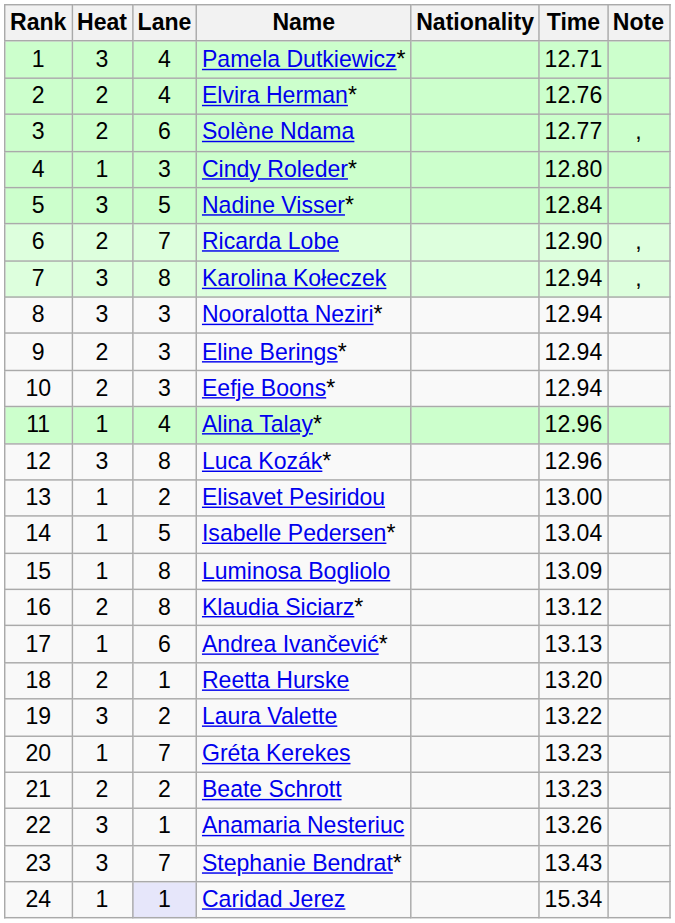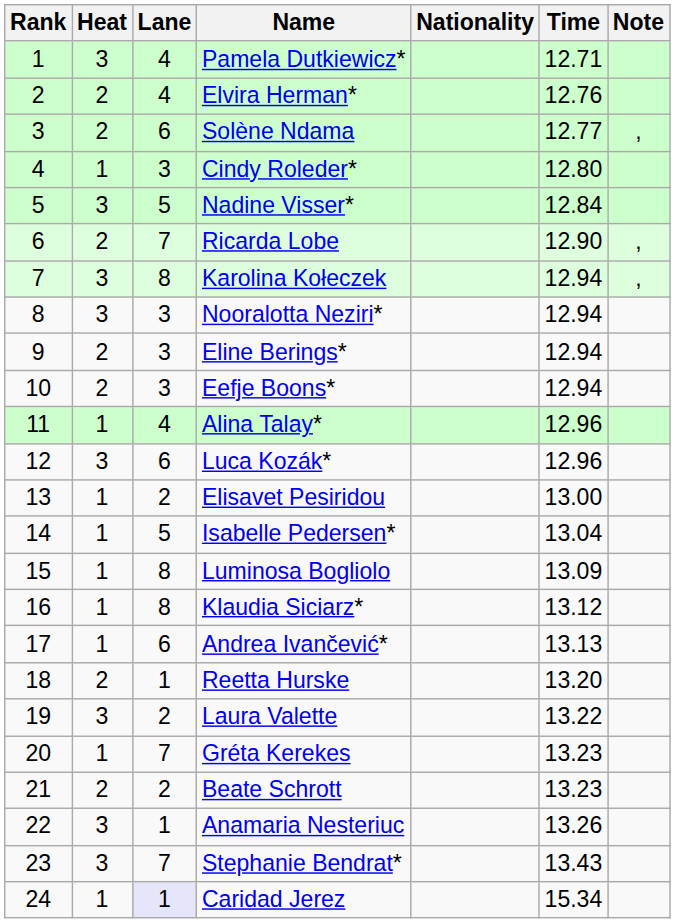Luca Kozák* | Lane: 8 -> 6
Klaudia Siciarz* | Heat: 2 -> 1
